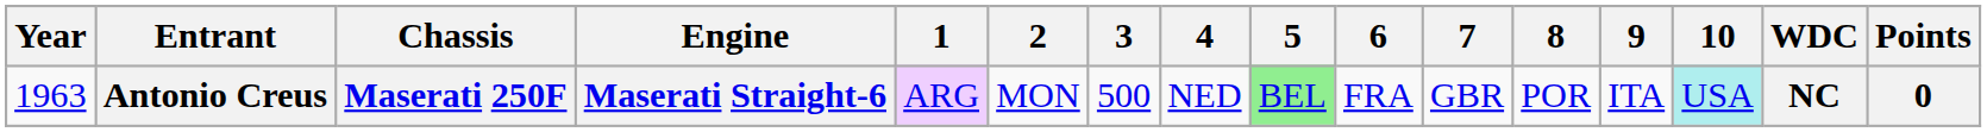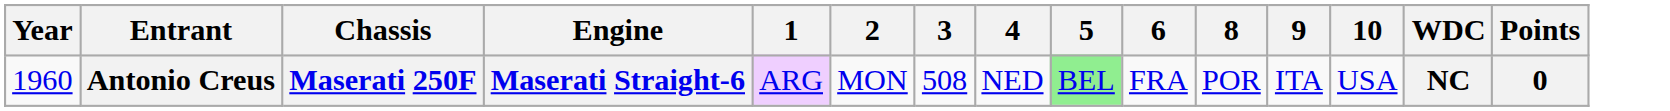- column: 7 | GBR
Antonio Creus | Year: 1963 -> 1960
Antonio Creus | 3: 500 -> 508
Antonio Creus | 10: paleturquoise background -> no background
